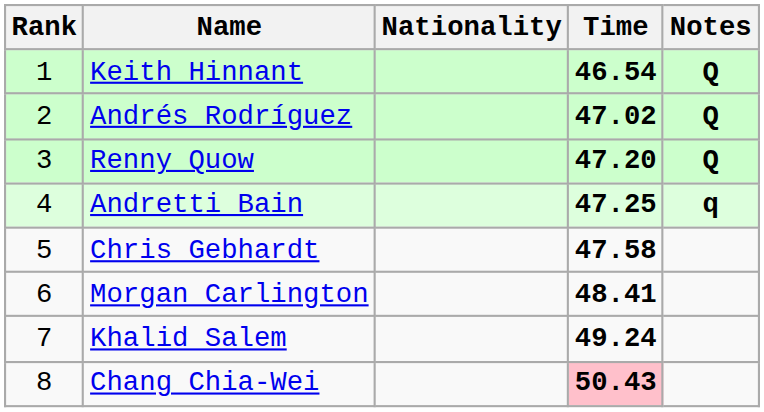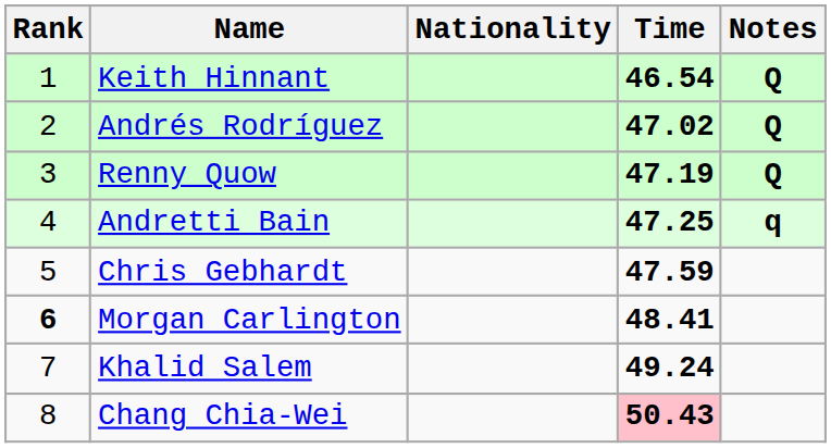Renny Quow | Time: 47.20 -> 47.19
Chris Gebhardt | Time: 47.58 -> 47.59
Morgan Carlington | Rank: normal -> bold
